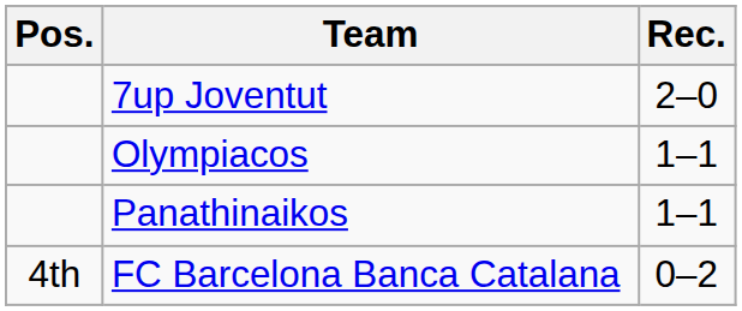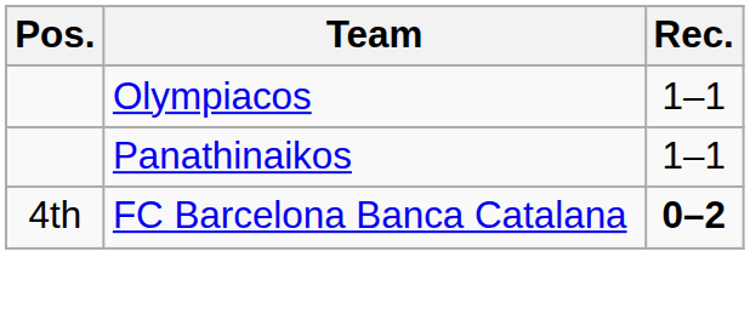- row: 7up Joventut | 2–0
FC Barcelona Banca Catalana | Rec.: normal -> bold
